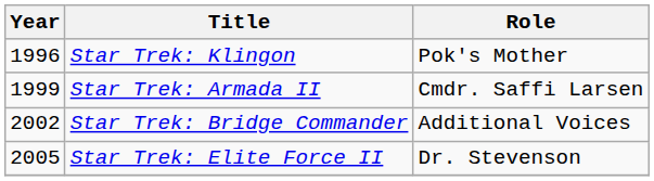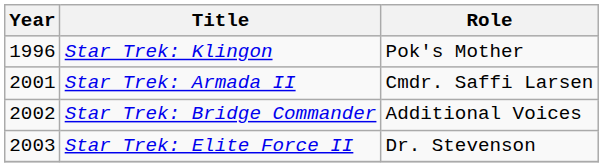Star Trek: Armada II | Year: 1999 -> 2001
Star Trek: Elite Force II | Year: 2005 -> 2003
